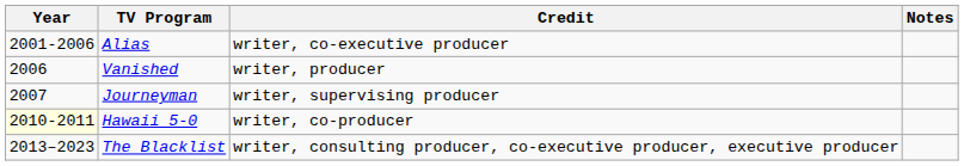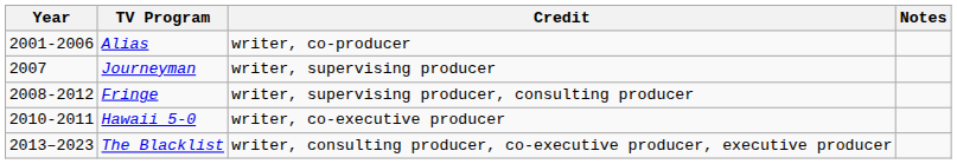Alias | Credit: writer, co-executive producer -> writer, co-producer
- row: 2006 | Vanished | writer, producer
+ row: 2008-2012 | Fringe | writer, supervising producer, consulting producer
Hawaii 5-0 | Year: lightyellow background -> no background
Hawaii 5-0 | Credit: writer, co-producer -> writer, co-executive producer
